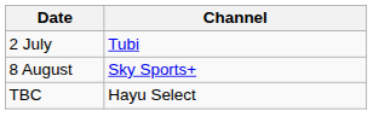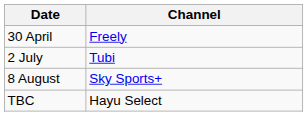+ row: 30 April | Freely
